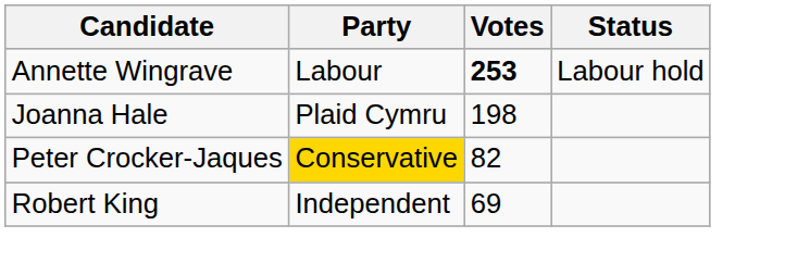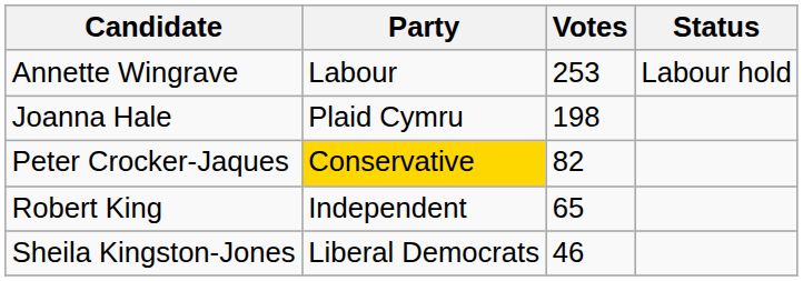Annette Wingrave | Votes: bold -> normal
Robert King | Votes: 69 -> 65
+ row: Sheila Kingston-Jones | Liberal Democrats | 46
